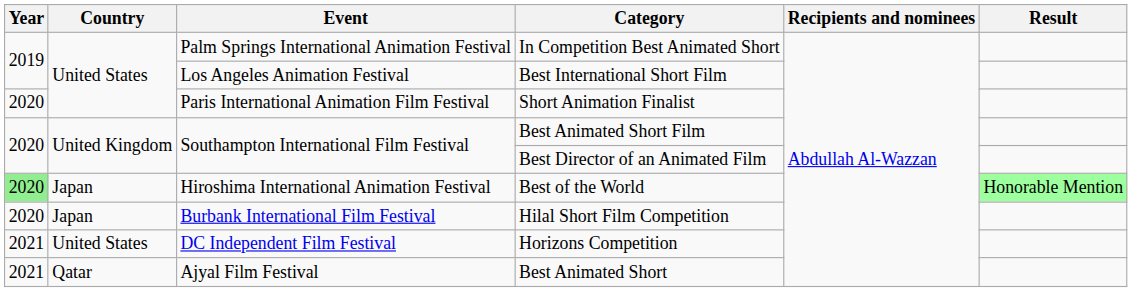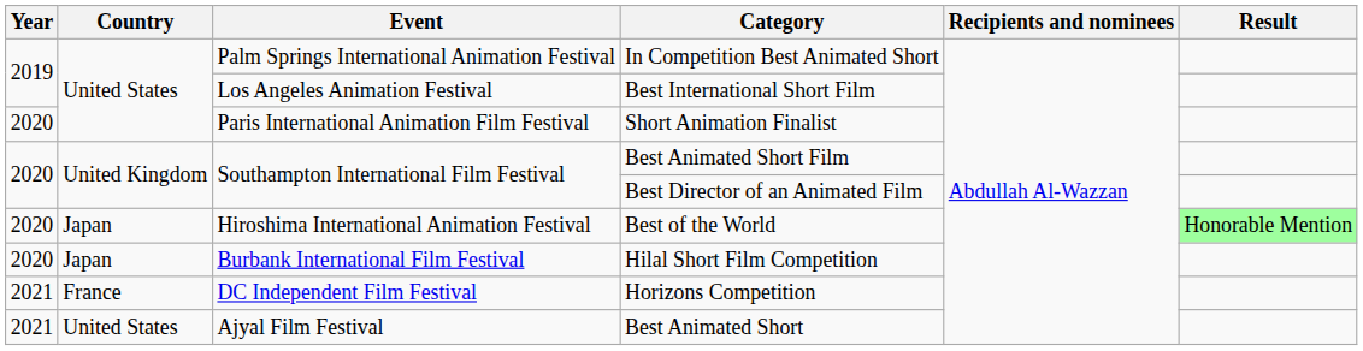Best of the World | Year: lightgreen background -> no background
Horizons Competition | Country: United States -> France
Best Animated Short | Country: Qatar -> United States
